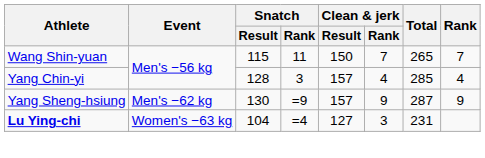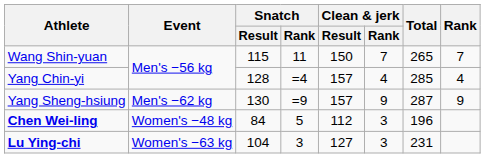Yang Chin-yi | Snatch / Rank: 3 -> =4
+ row: Chen Wei-ling | Women's −48 kg | 84 | 5 | 112 | 3 | 196
Lu Ying-chi | Snatch / Rank: =4 -> 3
